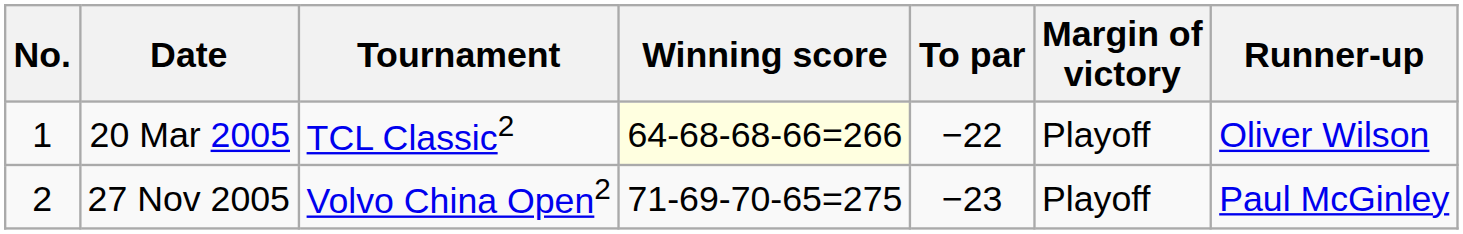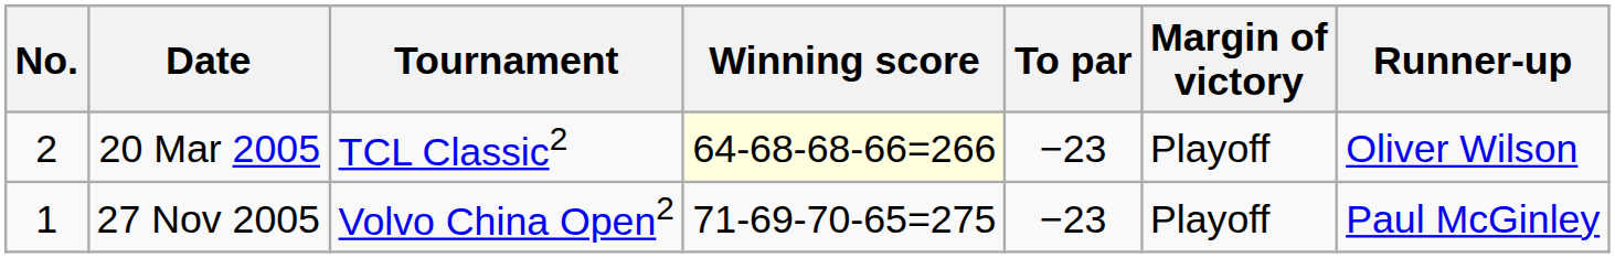20 Mar 2005 | No.: 1 -> 2
20 Mar 2005 | To par: −22 -> −23
27 Nov 2005 | No.: 2 -> 1
